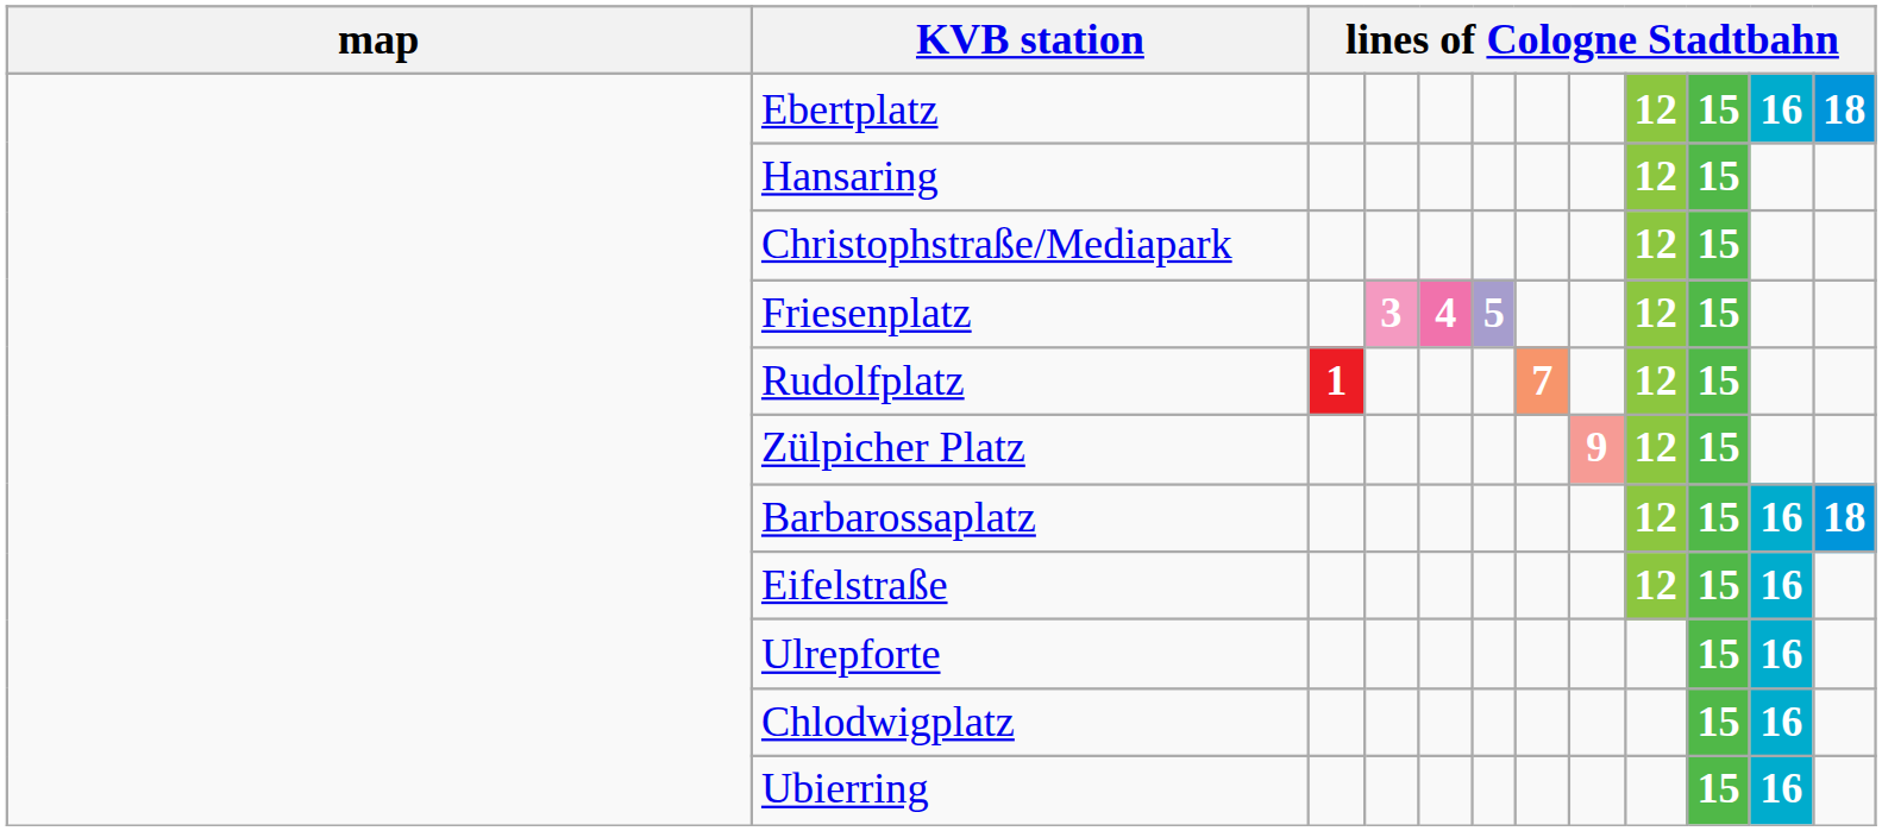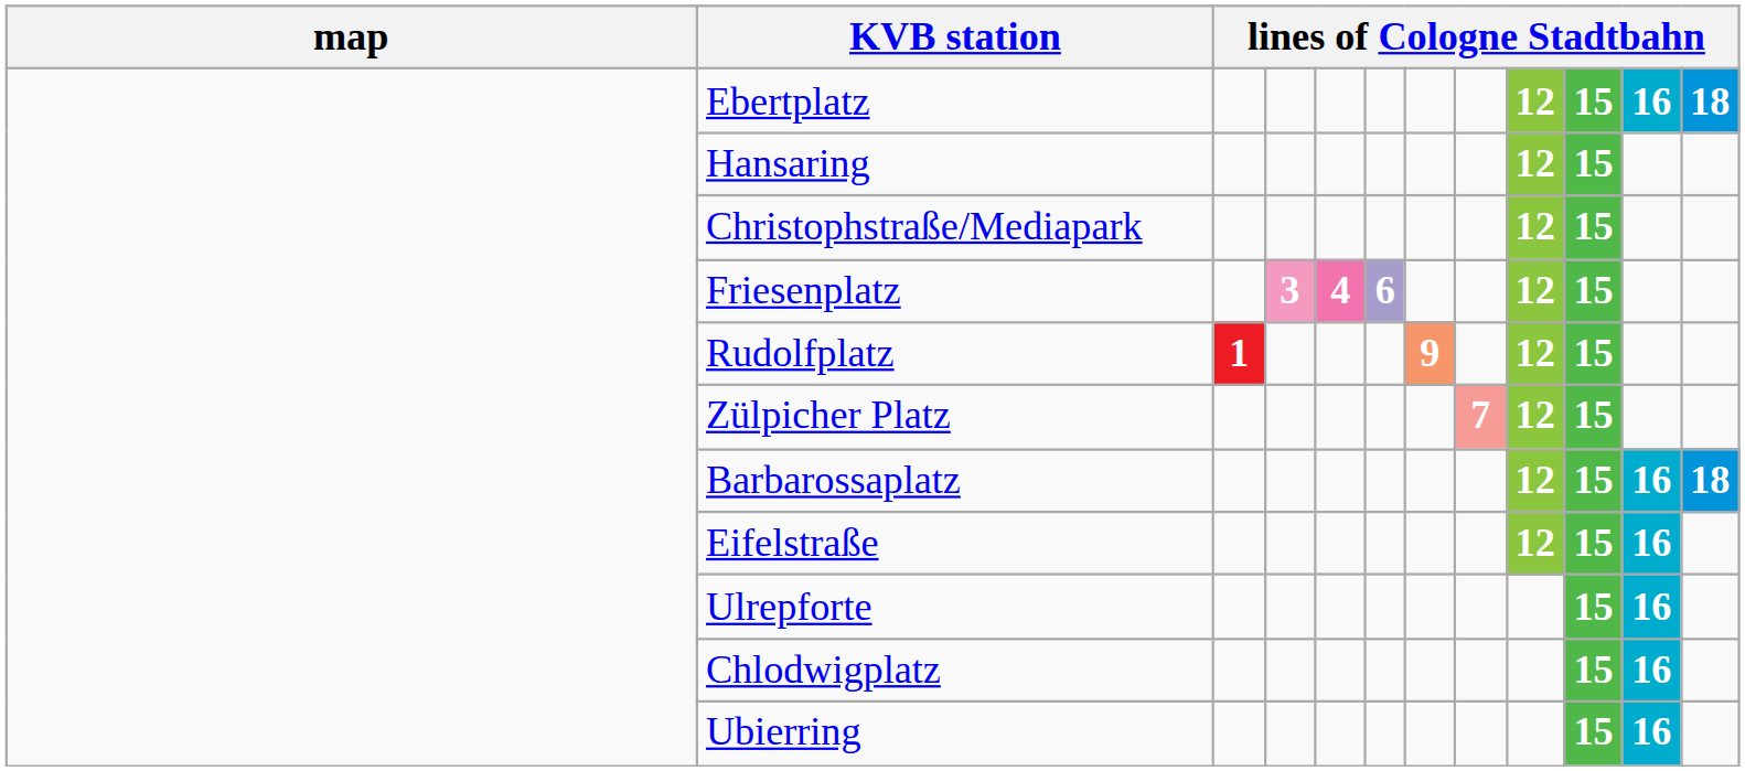Friesenplatz | column 6: 5 -> 6
Rudolfplatz | column 7: 7 -> 9
Zülpicher Platz | column 8: 9 -> 7
